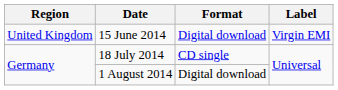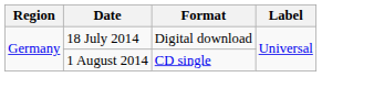- row: United Kingdom | 15 June 2014 | Digital download | Virgin EMI
18 July 2014 | Format: CD single -> Digital download
1 August 2014 | Format: Digital download -> CD single
